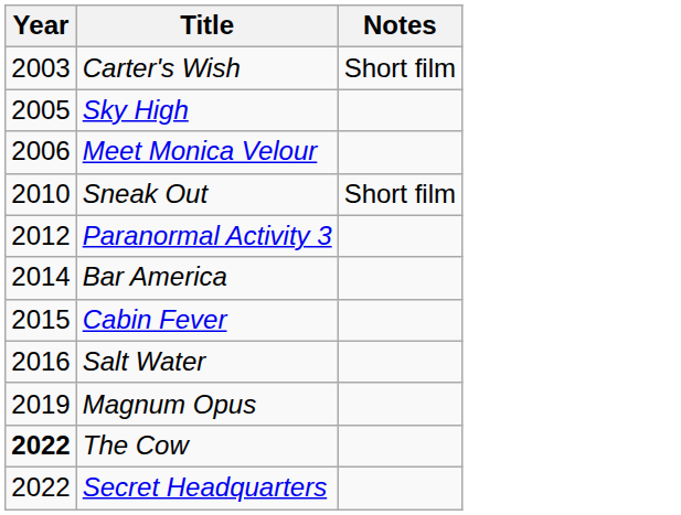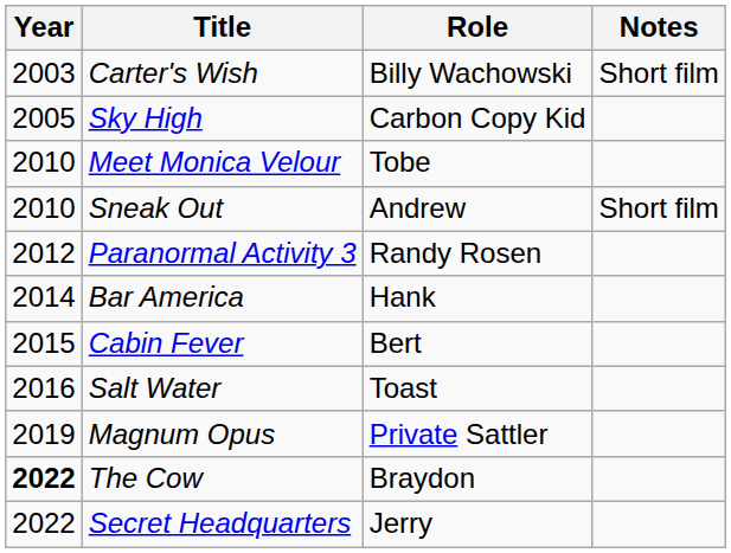+ column: Role | Billy Wachowski | Carbon Copy Kid | Tobe | Andrew | Randy Rosen | Hank | Bert | Toast | Private Sattler | Braydon | Jerry
Meet Monica Velour | Year: 2006 -> 2010
